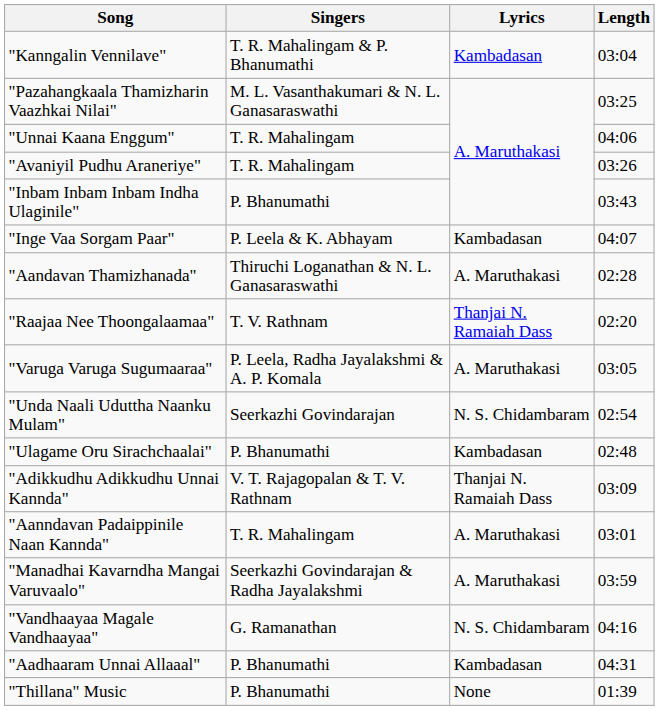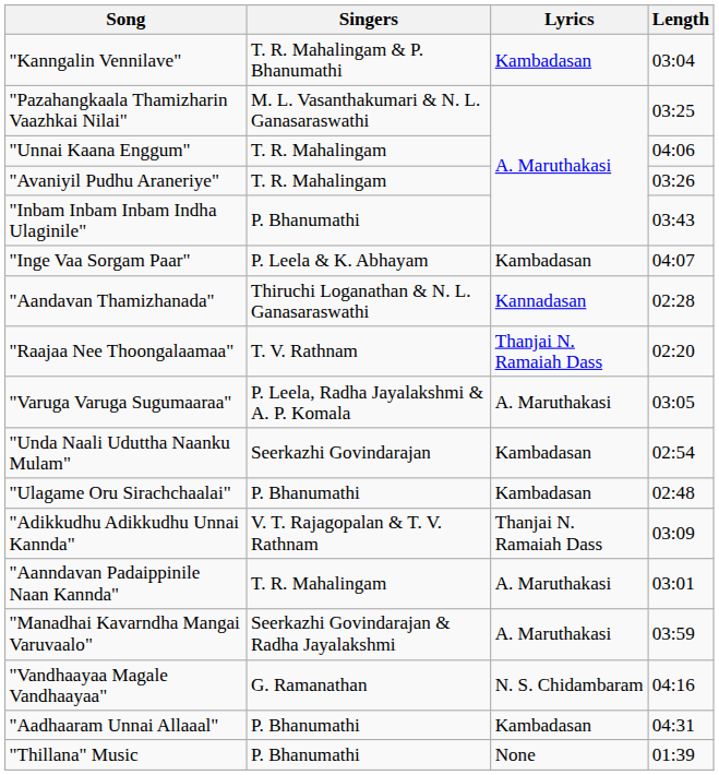"Aandavan Thamizhanada" | Lyrics: A. Maruthakasi -> Kannadasan
"Unda Naali Uduttha Naanku Mulam" | Lyrics: N. S. Chidambaram -> Kambadasan
